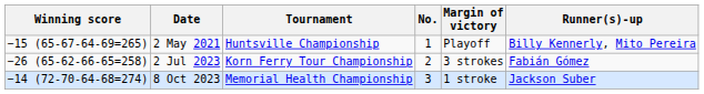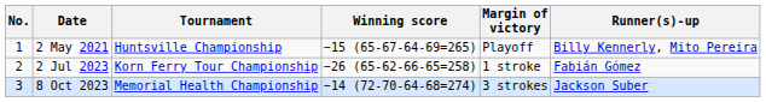columns swapped: No. <-> Winning score
2 Jul 2023 | Margin of victory: 3 strokes -> 1 stroke
8 Oct 2023 | Margin of victory: 1 stroke -> 3 strokes
